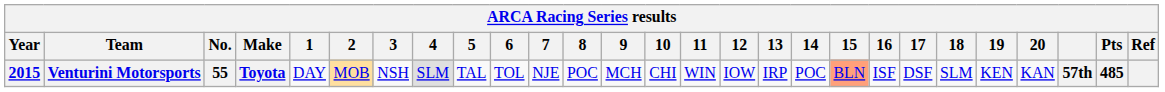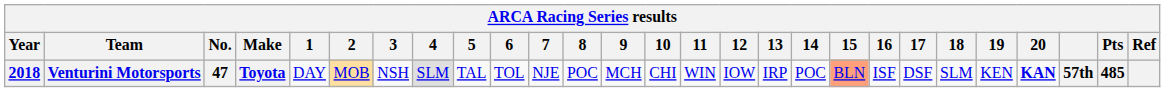Venturini Motorsports | Year: 2015 -> 2018
Venturini Motorsports | No.: 55 -> 47
Venturini Motorsports | 20: normal -> bold
